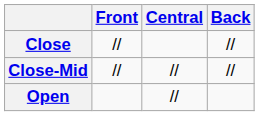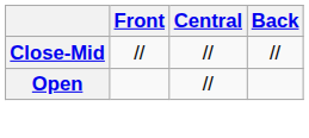- row: Close | // | //
